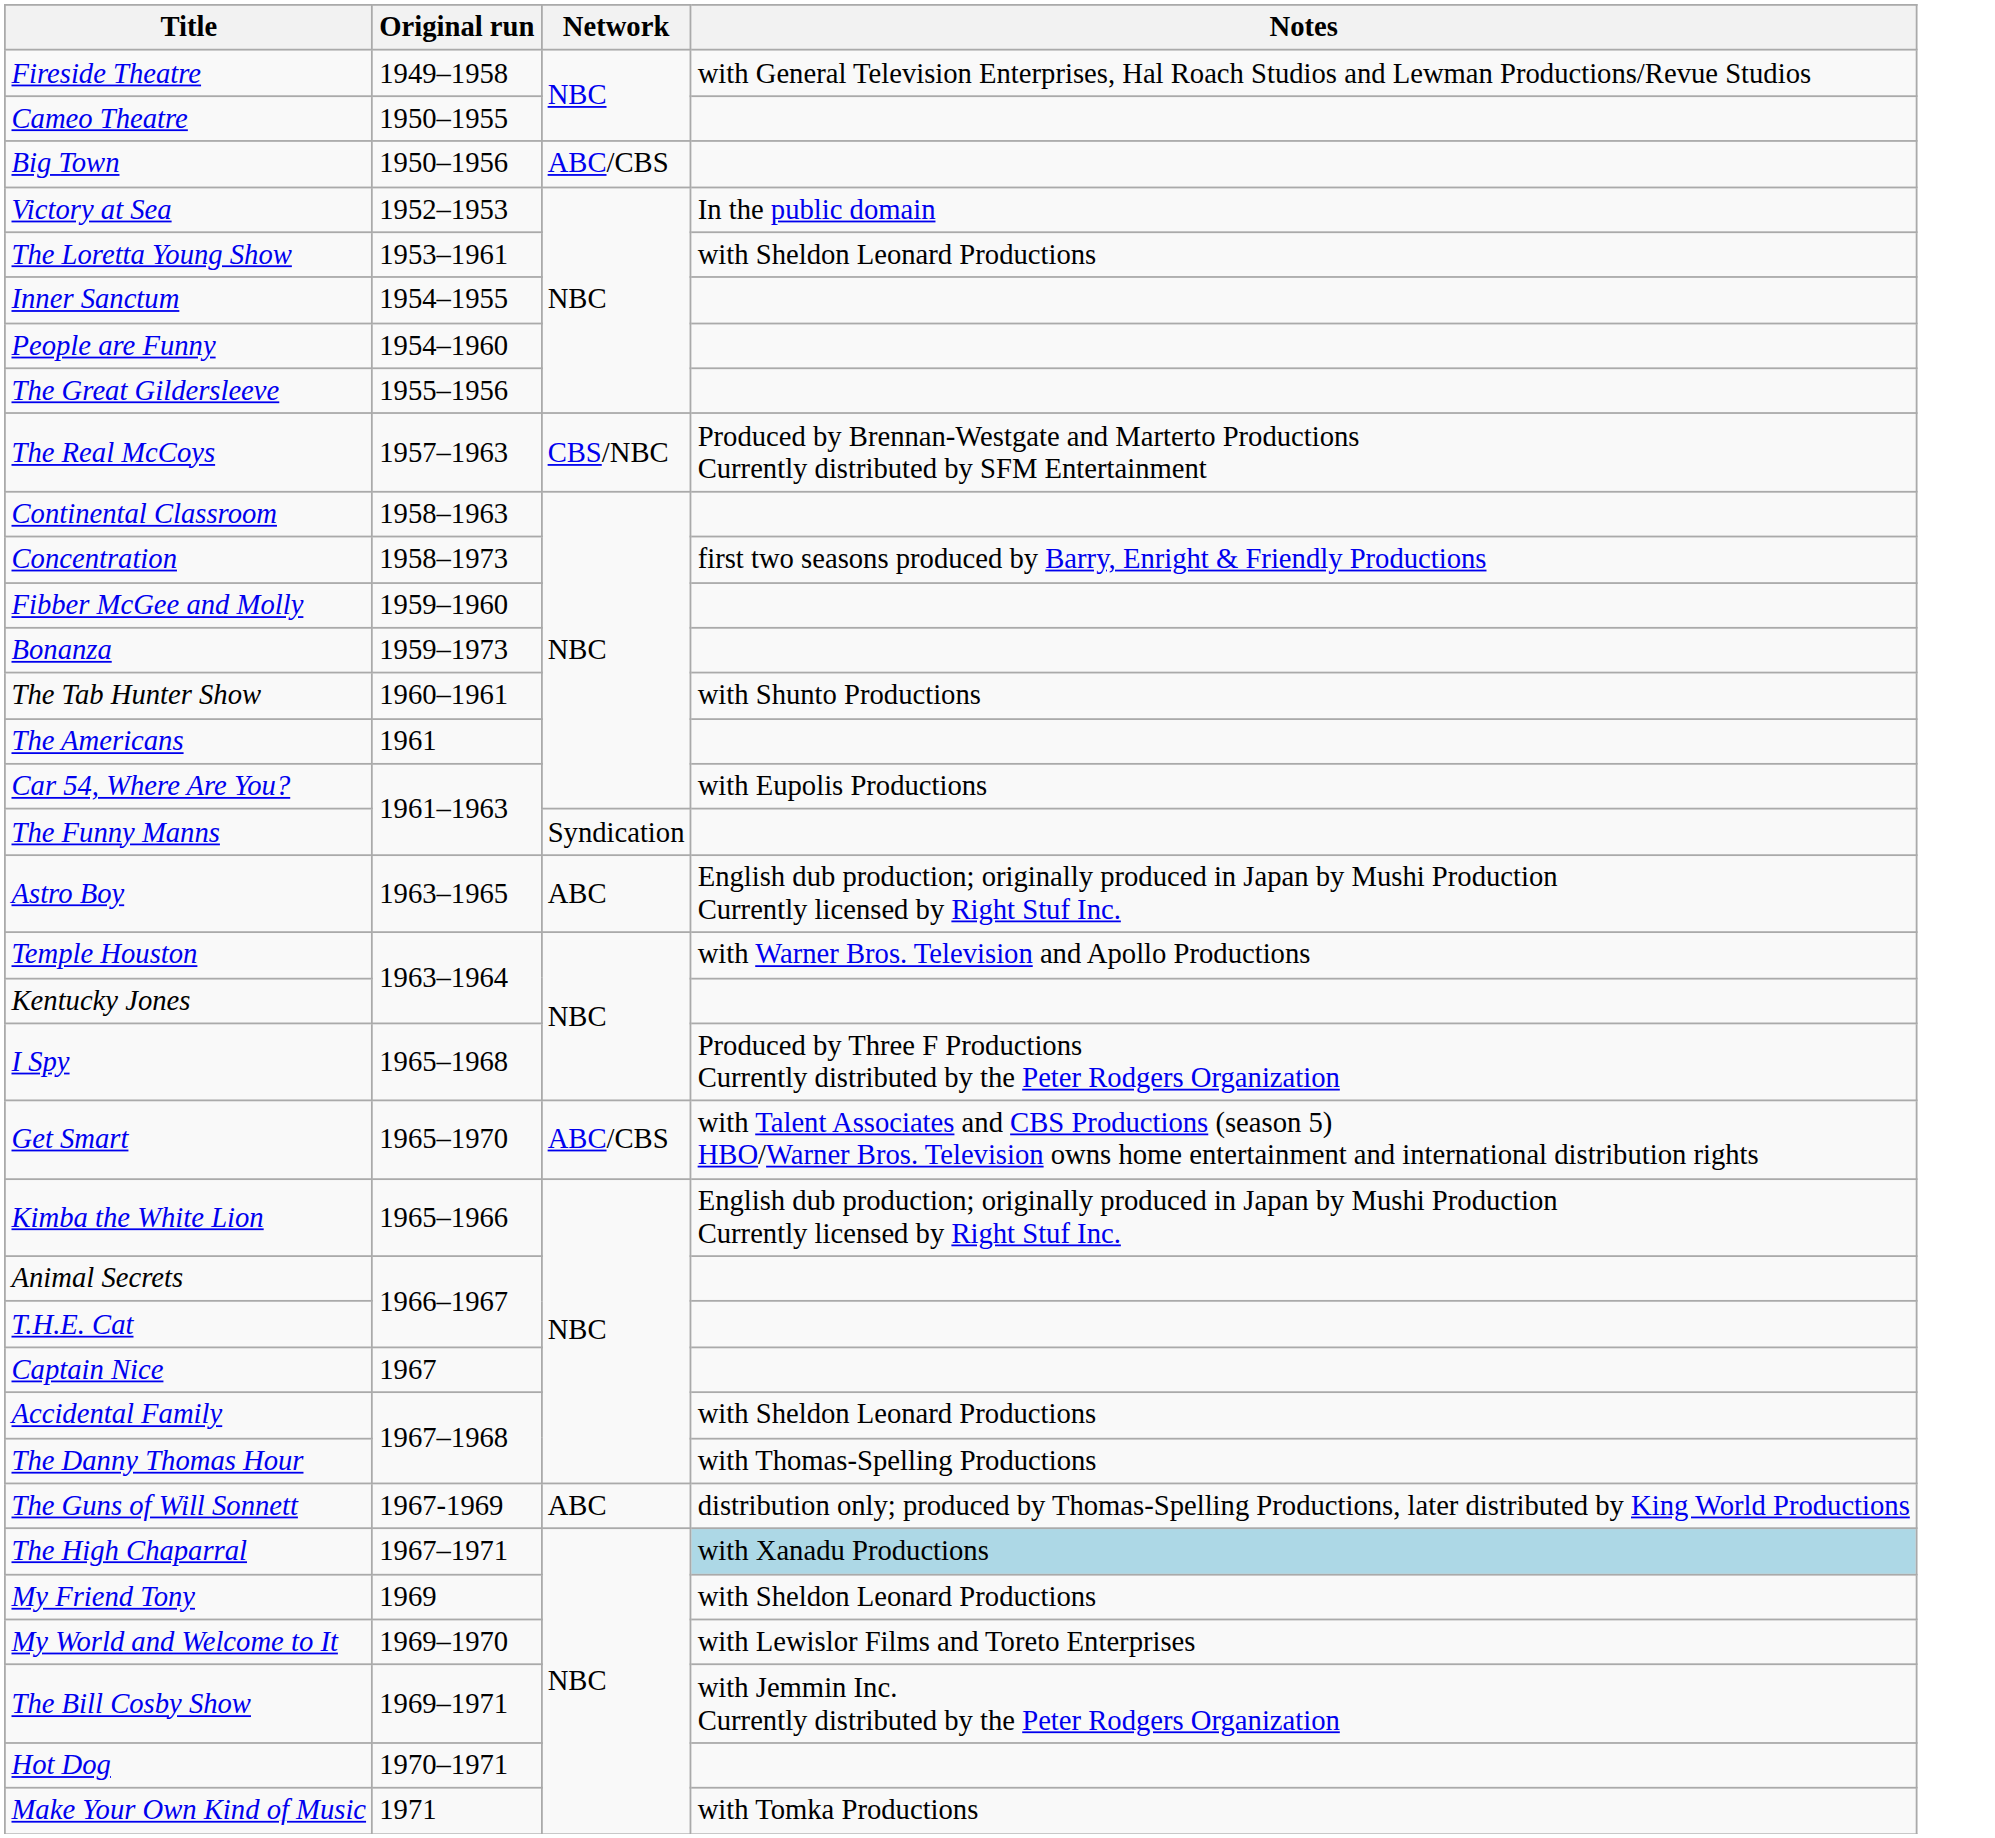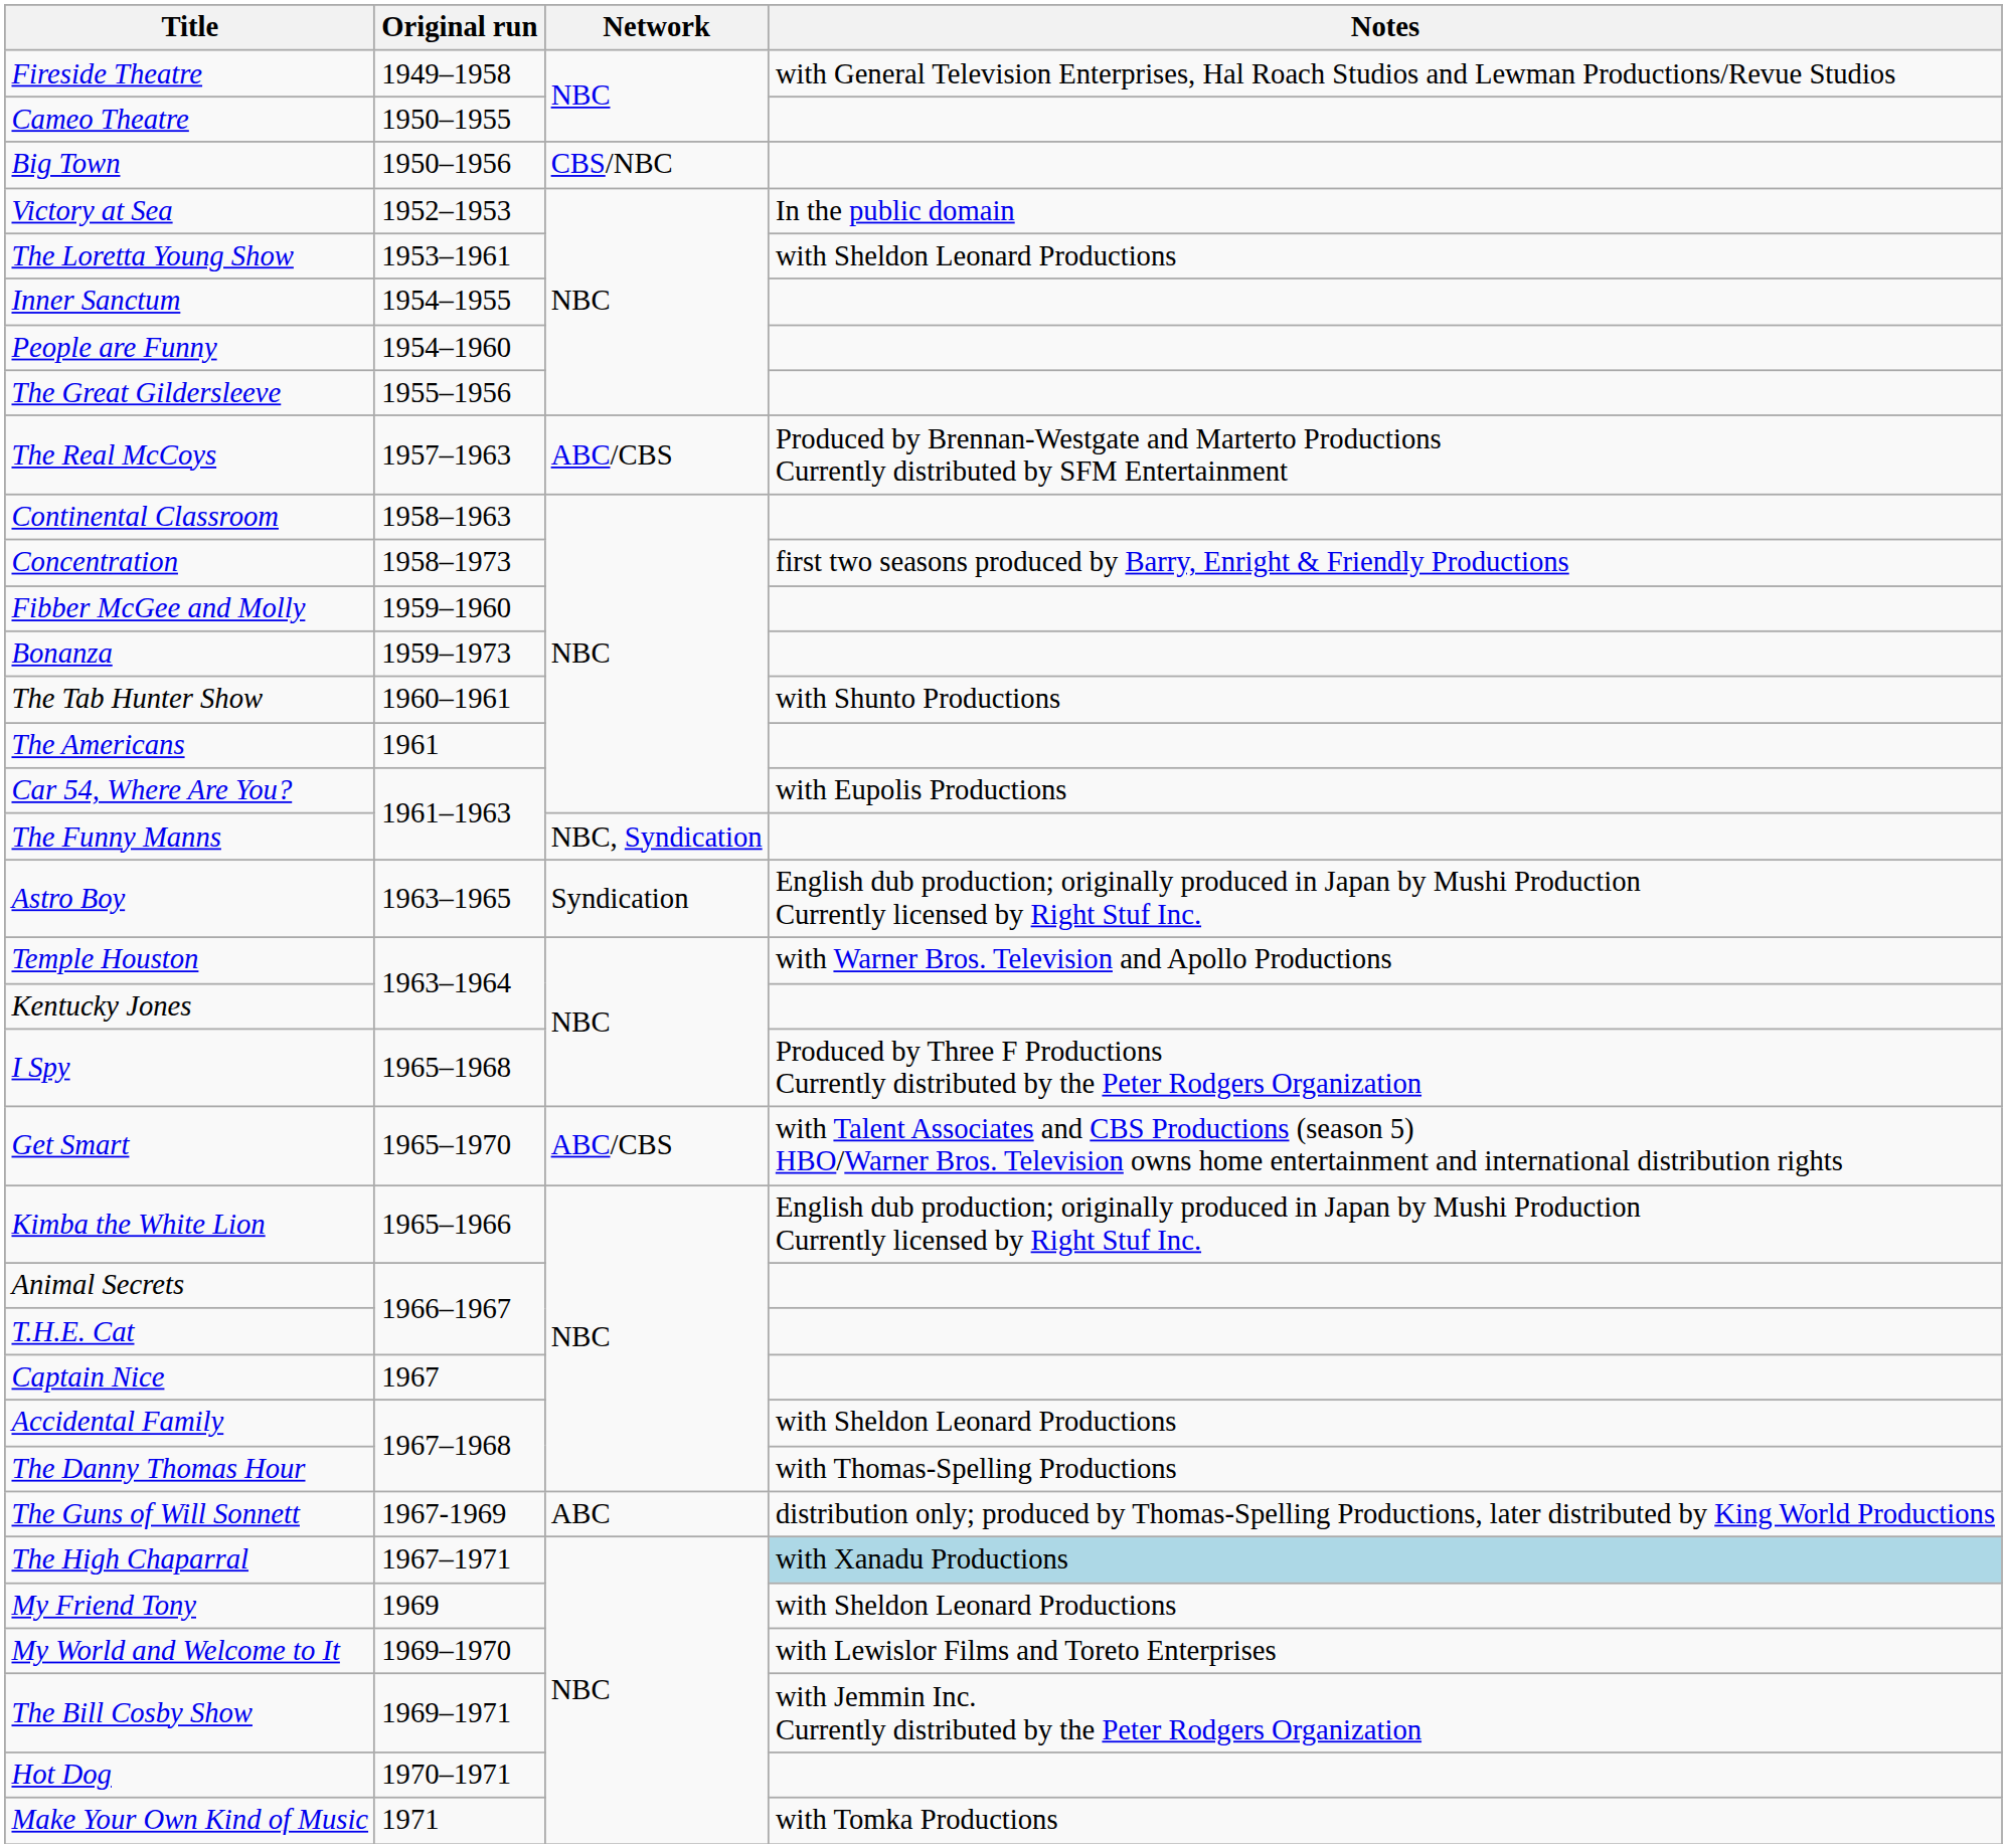Big Town | Network: ABC/CBS -> CBS/NBC
The Real McCoys | Network: CBS/NBC -> ABC/CBS
The Funny Manns | Network: Syndication -> NBC, Syndication
Astro Boy | Network: ABC -> Syndication
